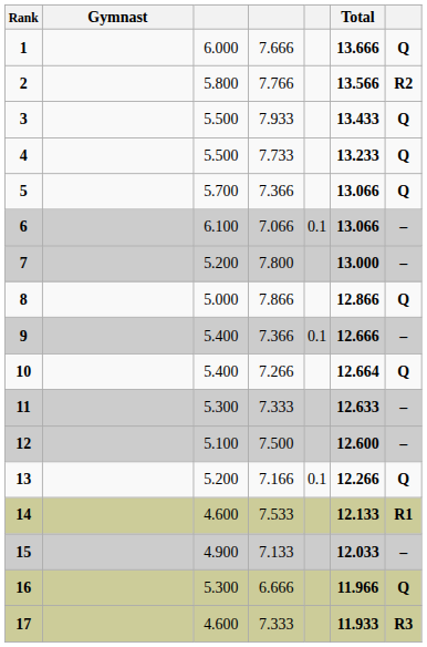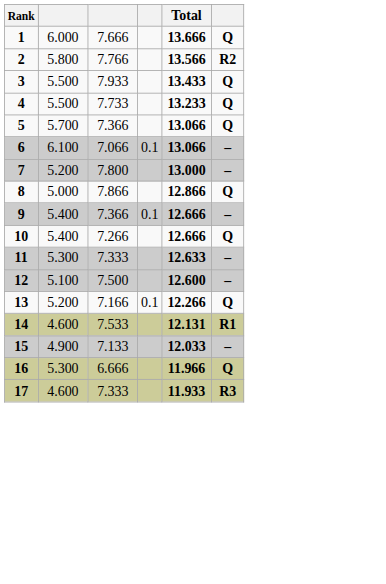- column: Gymnast
10 | Total: 12.664 -> 12.666
14 | Total: 12.133 -> 12.131
